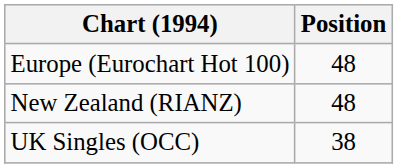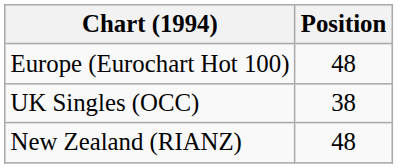rows swapped: New Zealand (RIANZ) <-> UK Singles (OCC)
